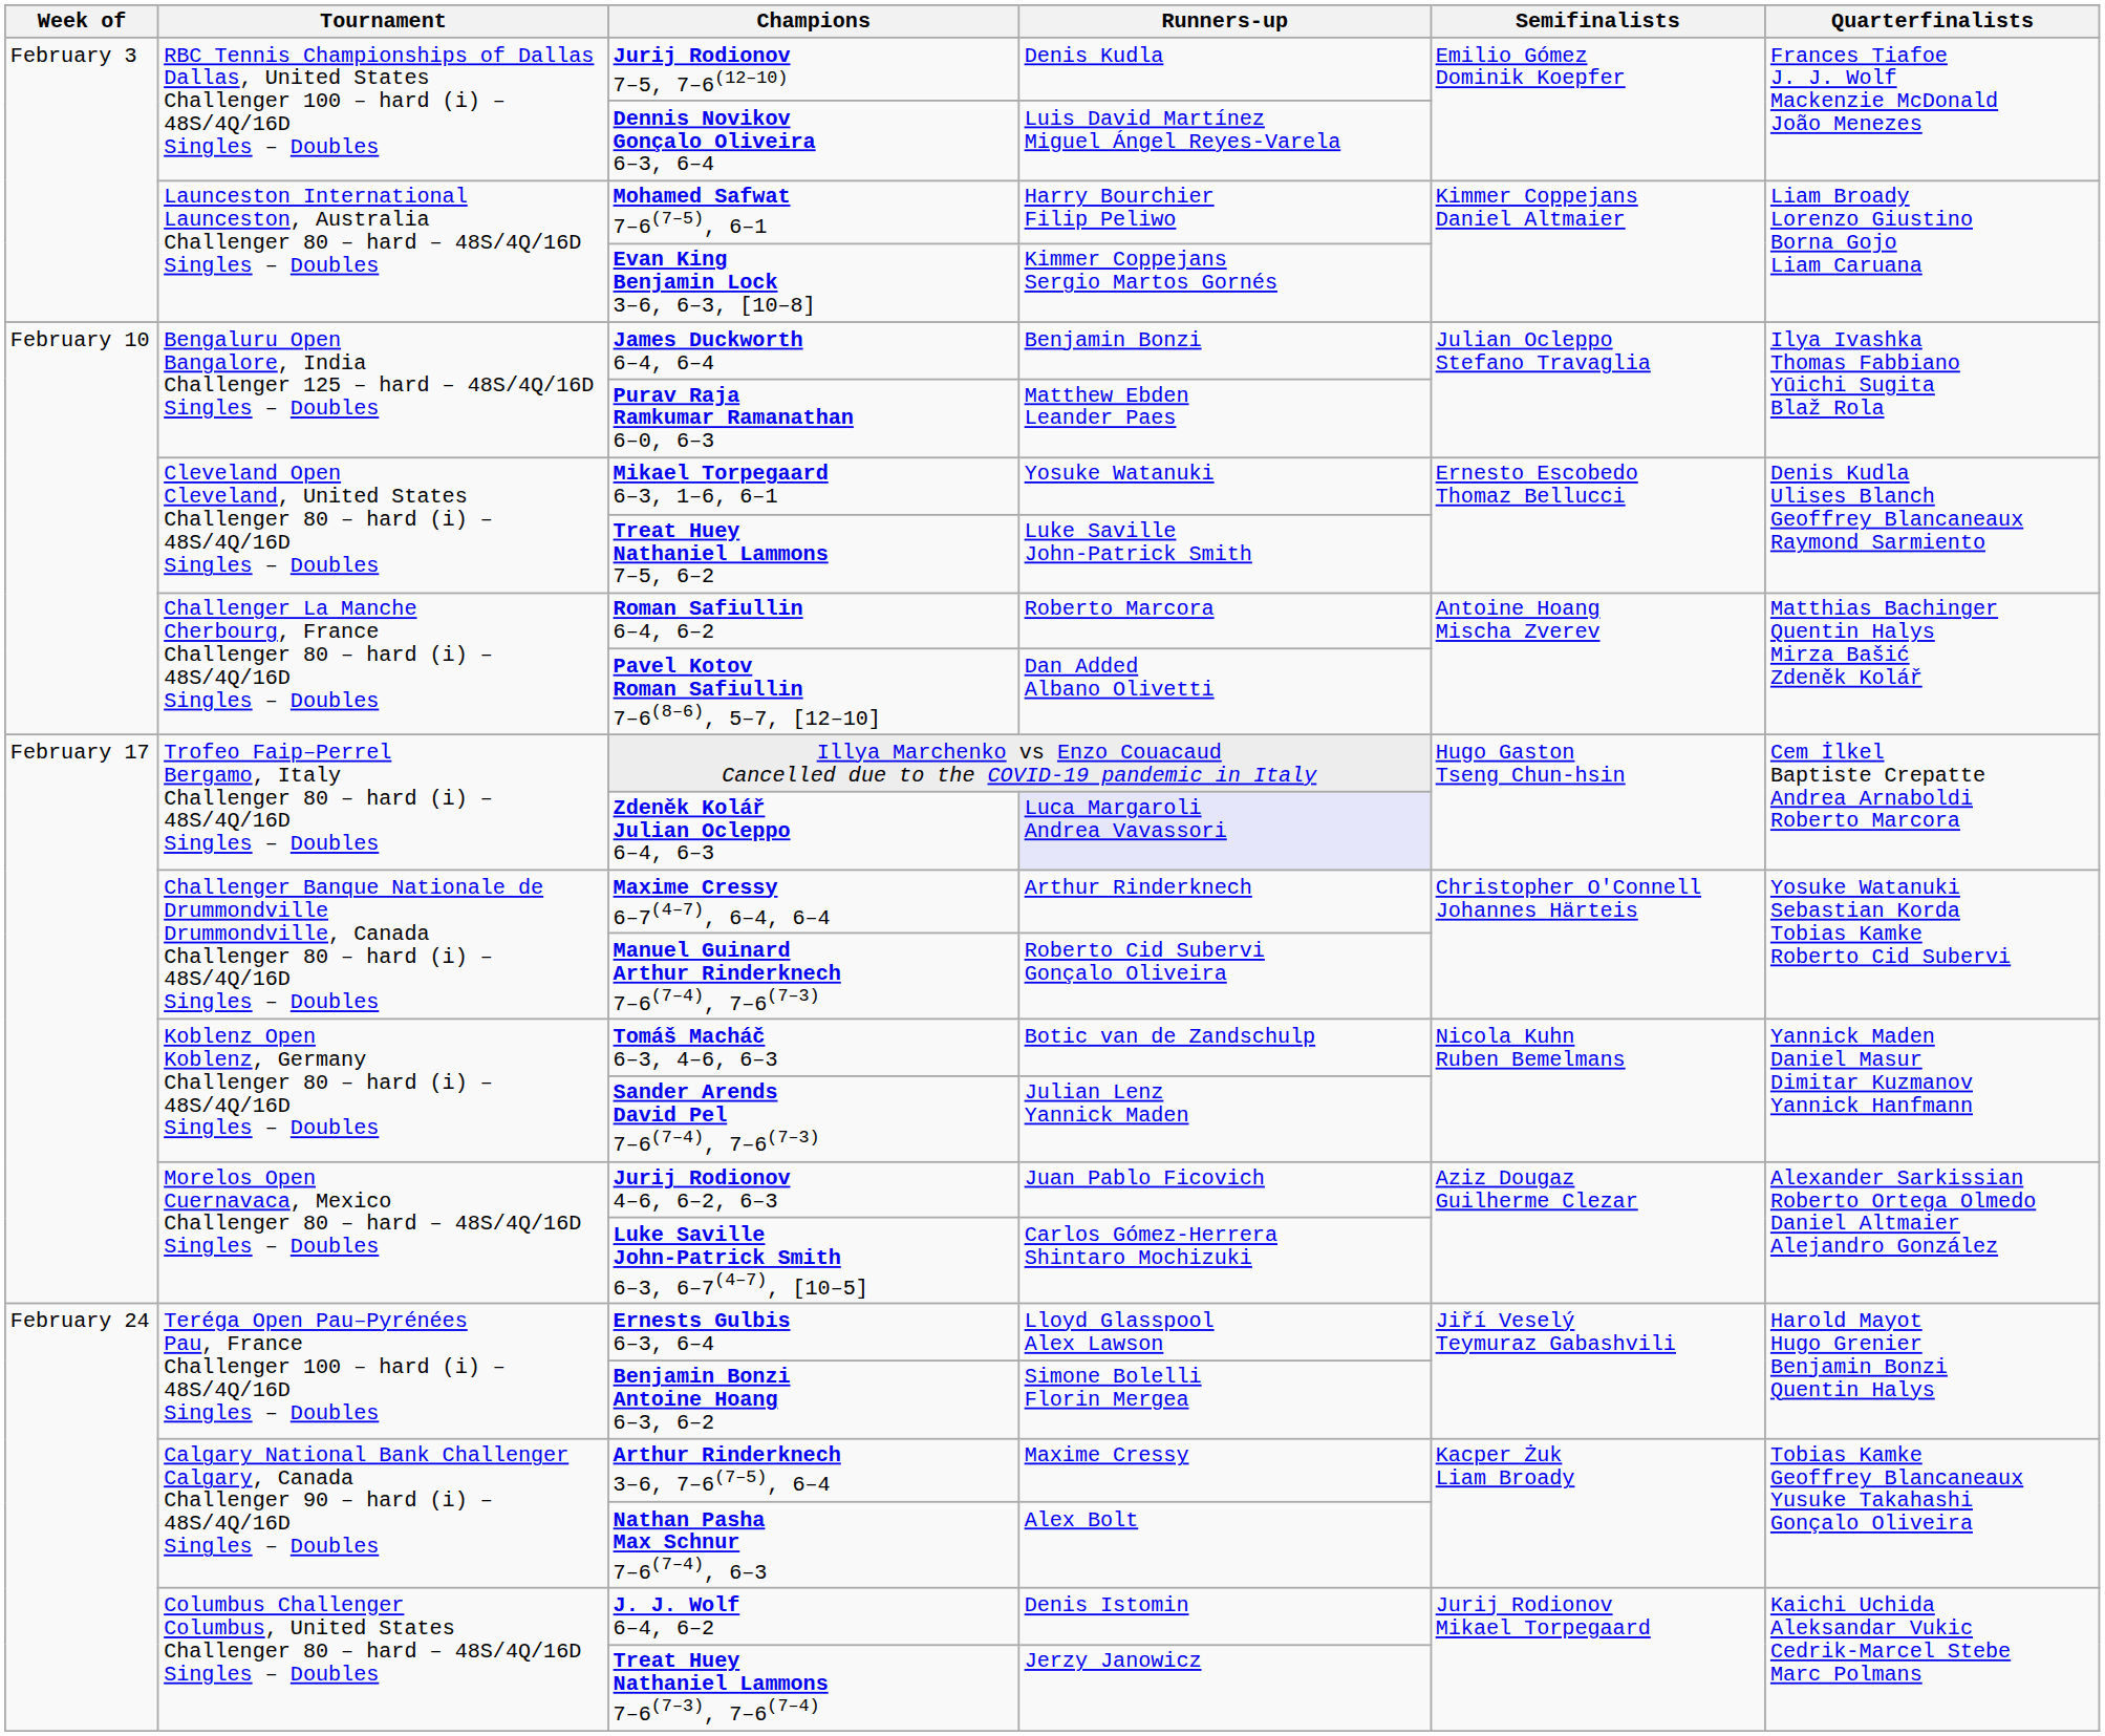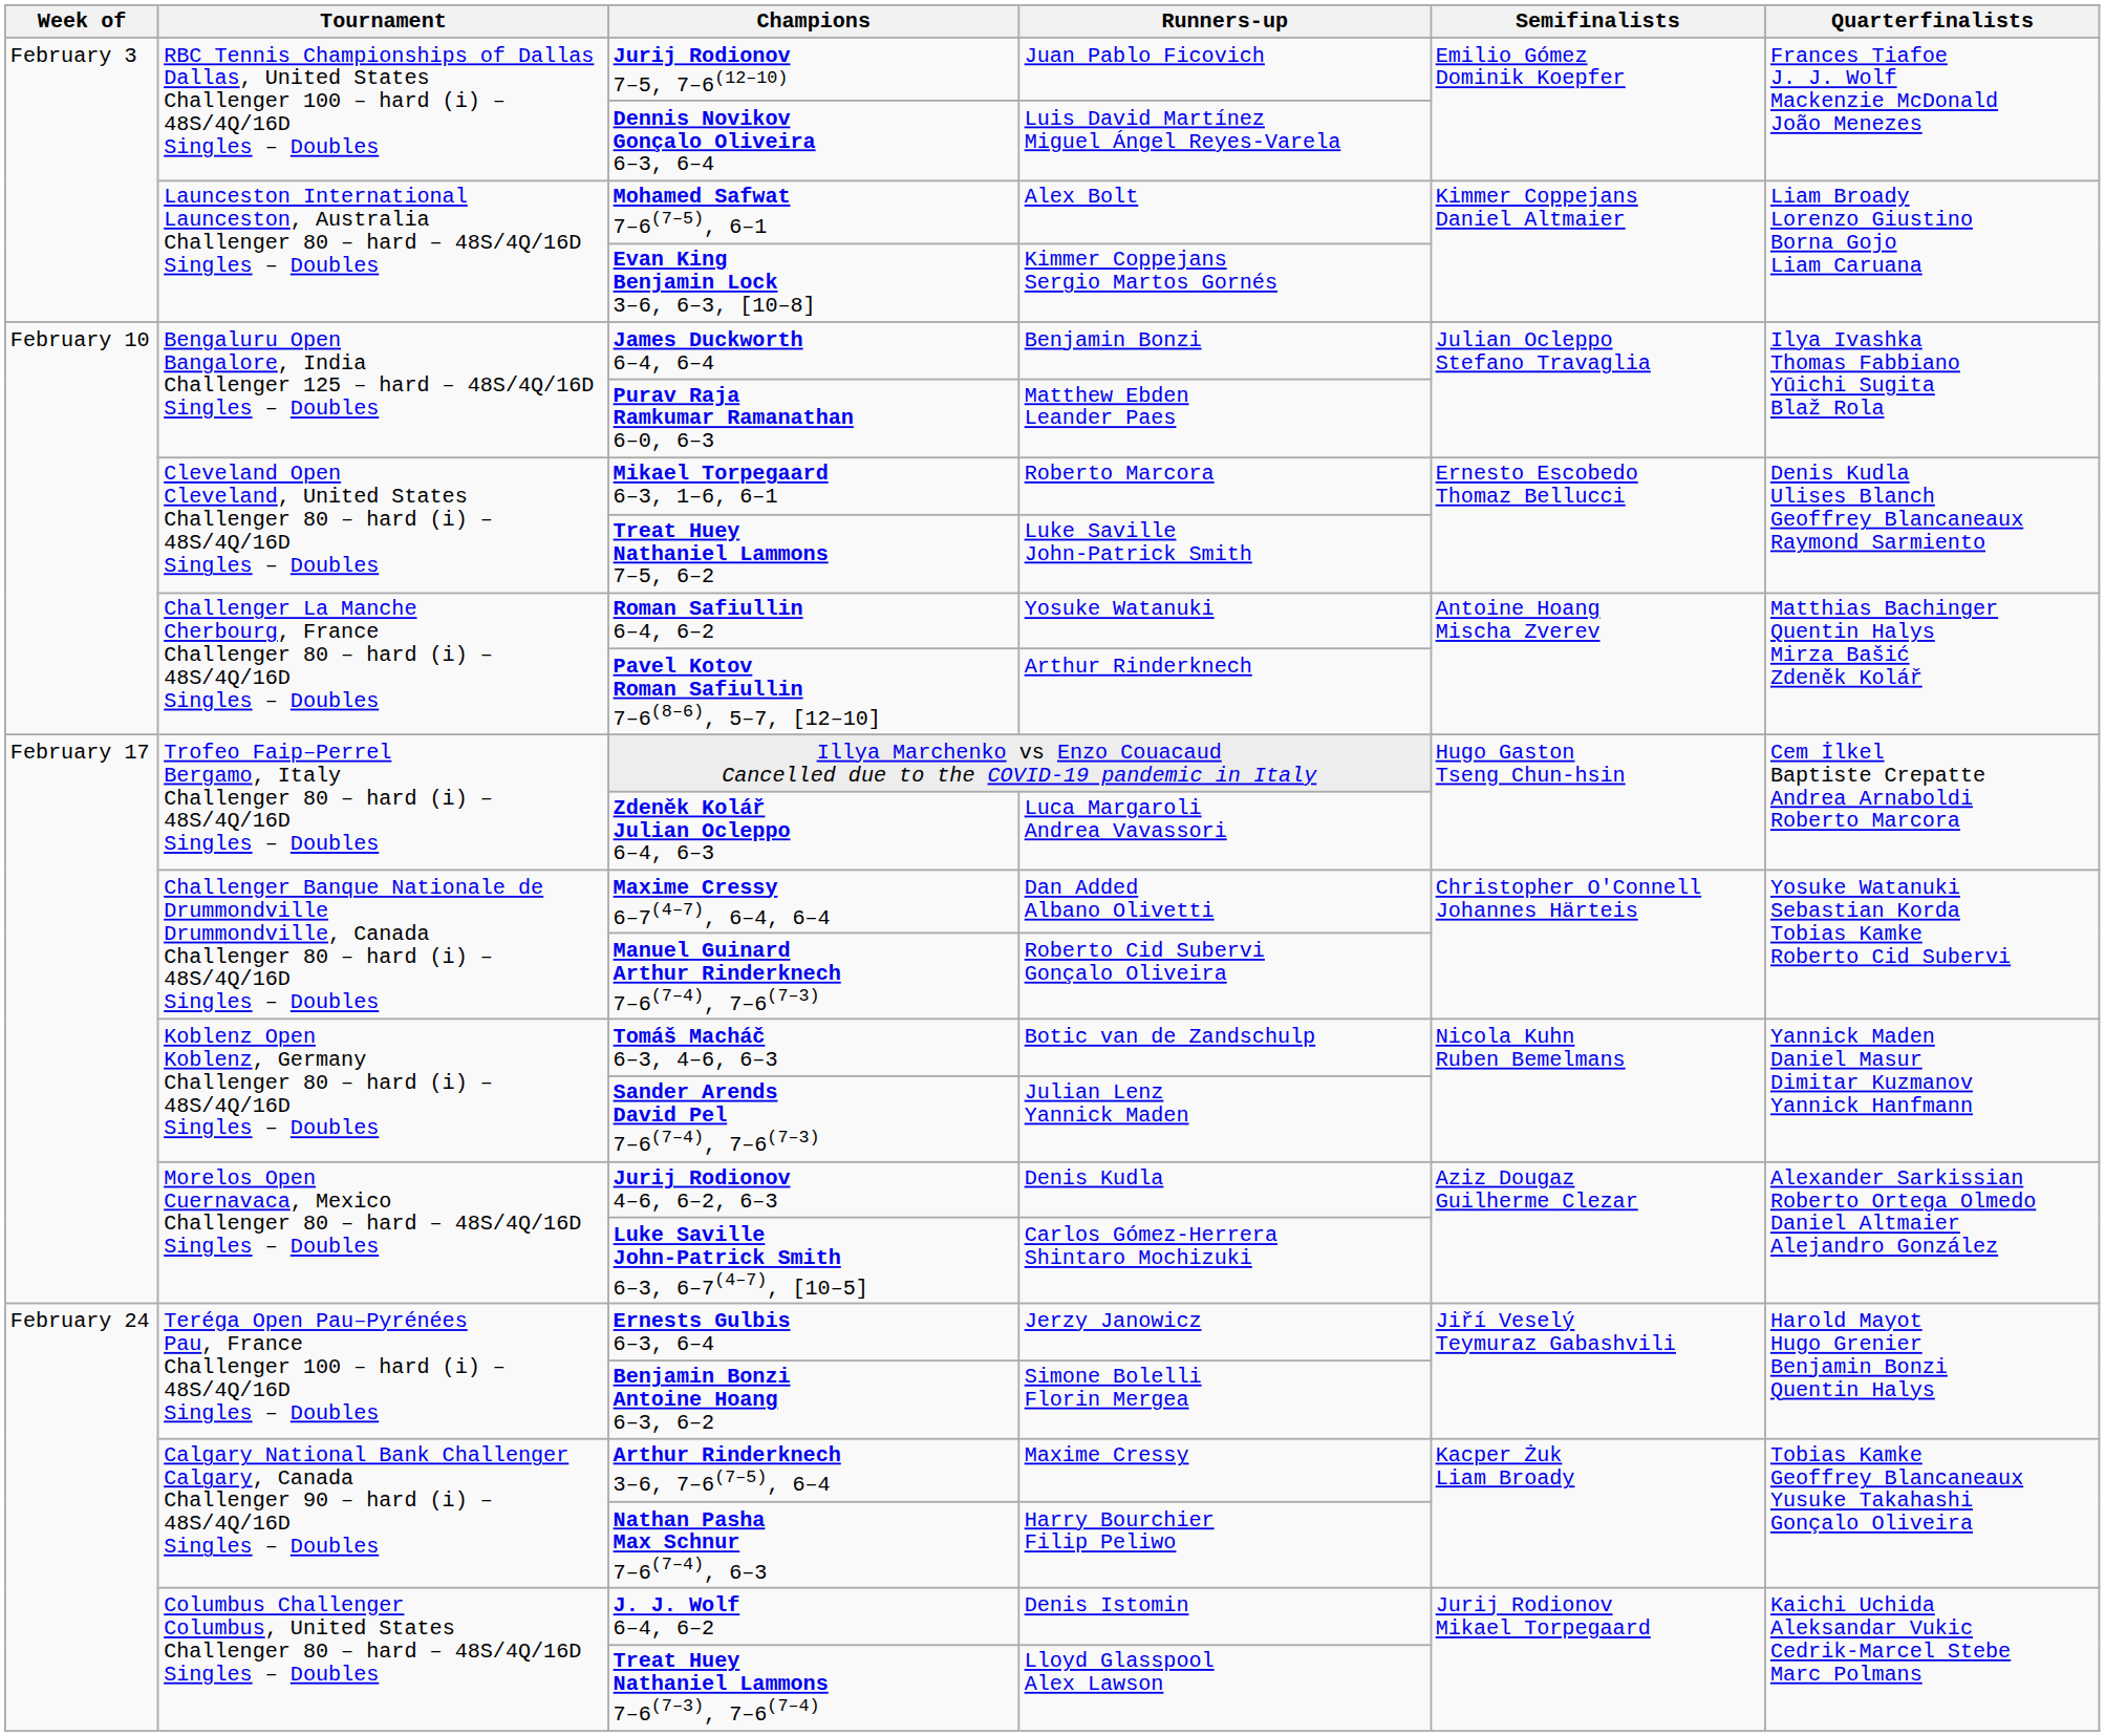Jurij Rodionov 7–5, 7–6(12–10) | Runners-up: Denis Kudla -> Juan Pablo Ficovich
Mohamed Safwat 7–6(7–5), 6–1 | Runners-up: Harry Bourchier Filip Peliwo -> Alex Bolt
Mikael Torpegaard 6–3, 1–6, 6–1 | Runners-up: Yosuke Watanuki -> Roberto Marcora
Roman Safiullin 6–4, 6–2 | Runners-up: Roberto Marcora -> Yosuke Watanuki
Pavel Kotov Roman Safiullin 7–6(8–6), 5–7, [12–10] | Runners-up: Dan Added Albano Olivetti -> Arthur Rinderknech
Zdeněk Kolář Julian Ocleppo 6–4, 6–3 | Runners-up: lavender background -> no background
Maxime Cressy 6–7(4–7), 6–4, 6–4 | Runners-up: Arthur Rinderknech -> Dan Added Albano Olivetti
Jurij Rodionov 4–6, 6–2, 6–3 | Runners-up: Juan Pablo Ficovich -> Denis Kudla
Ernests Gulbis 6–3, 6–4 | Runners-up: Lloyd Glasspool Alex Lawson -> Jerzy Janowicz
Nathan Pasha Max Schnur 7–6(7–4), 6–3 | Runners-up: Alex Bolt -> Harry Bourchier Filip Peliwo
Treat Huey Nathaniel Lammons 7–6(7–3), 7–6(7–4) | Runners-up: Jerzy Janowicz -> Lloyd Glasspool Alex Lawson
